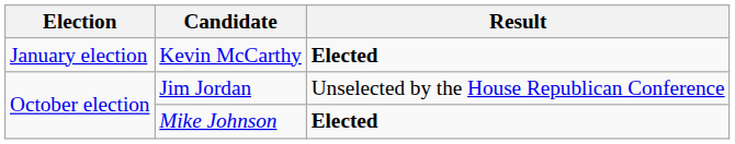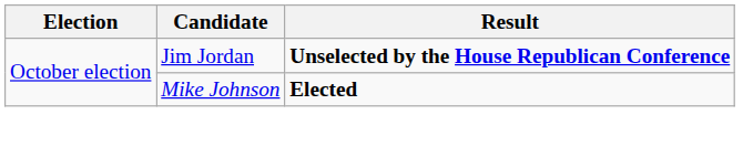- row: January election | Kevin McCarthy | Elected
Jim Jordan | Result: normal -> bold
